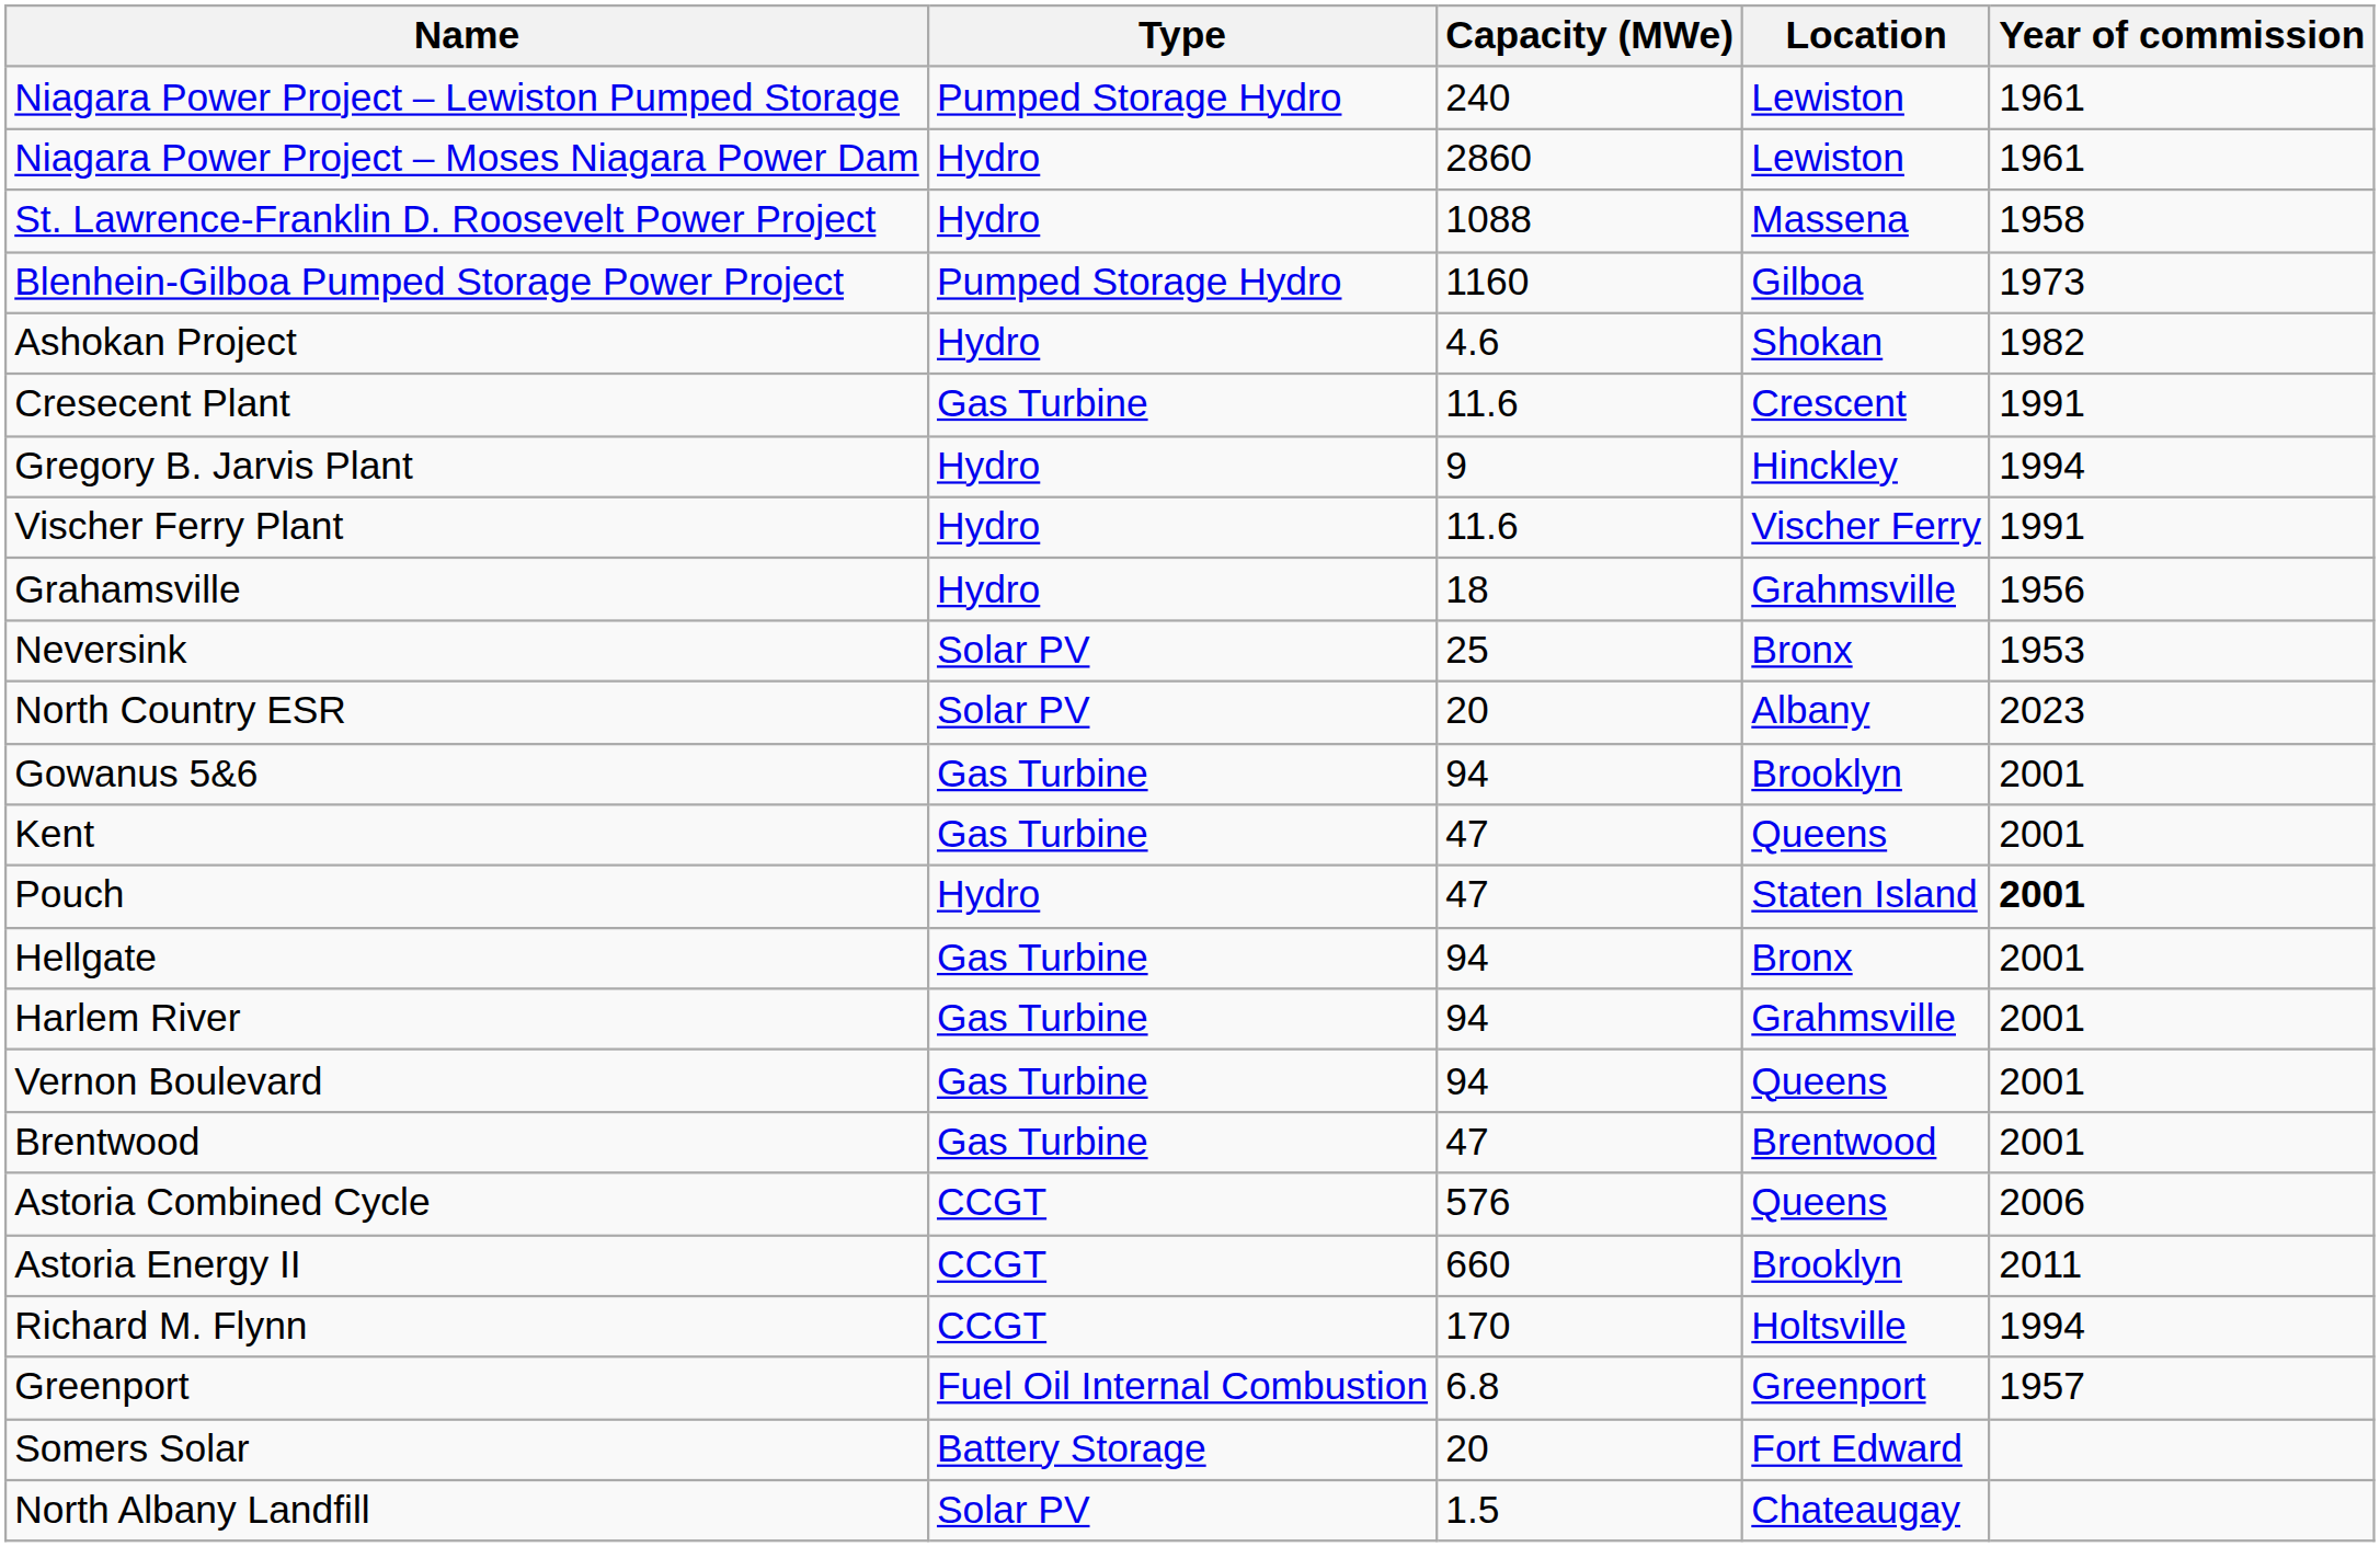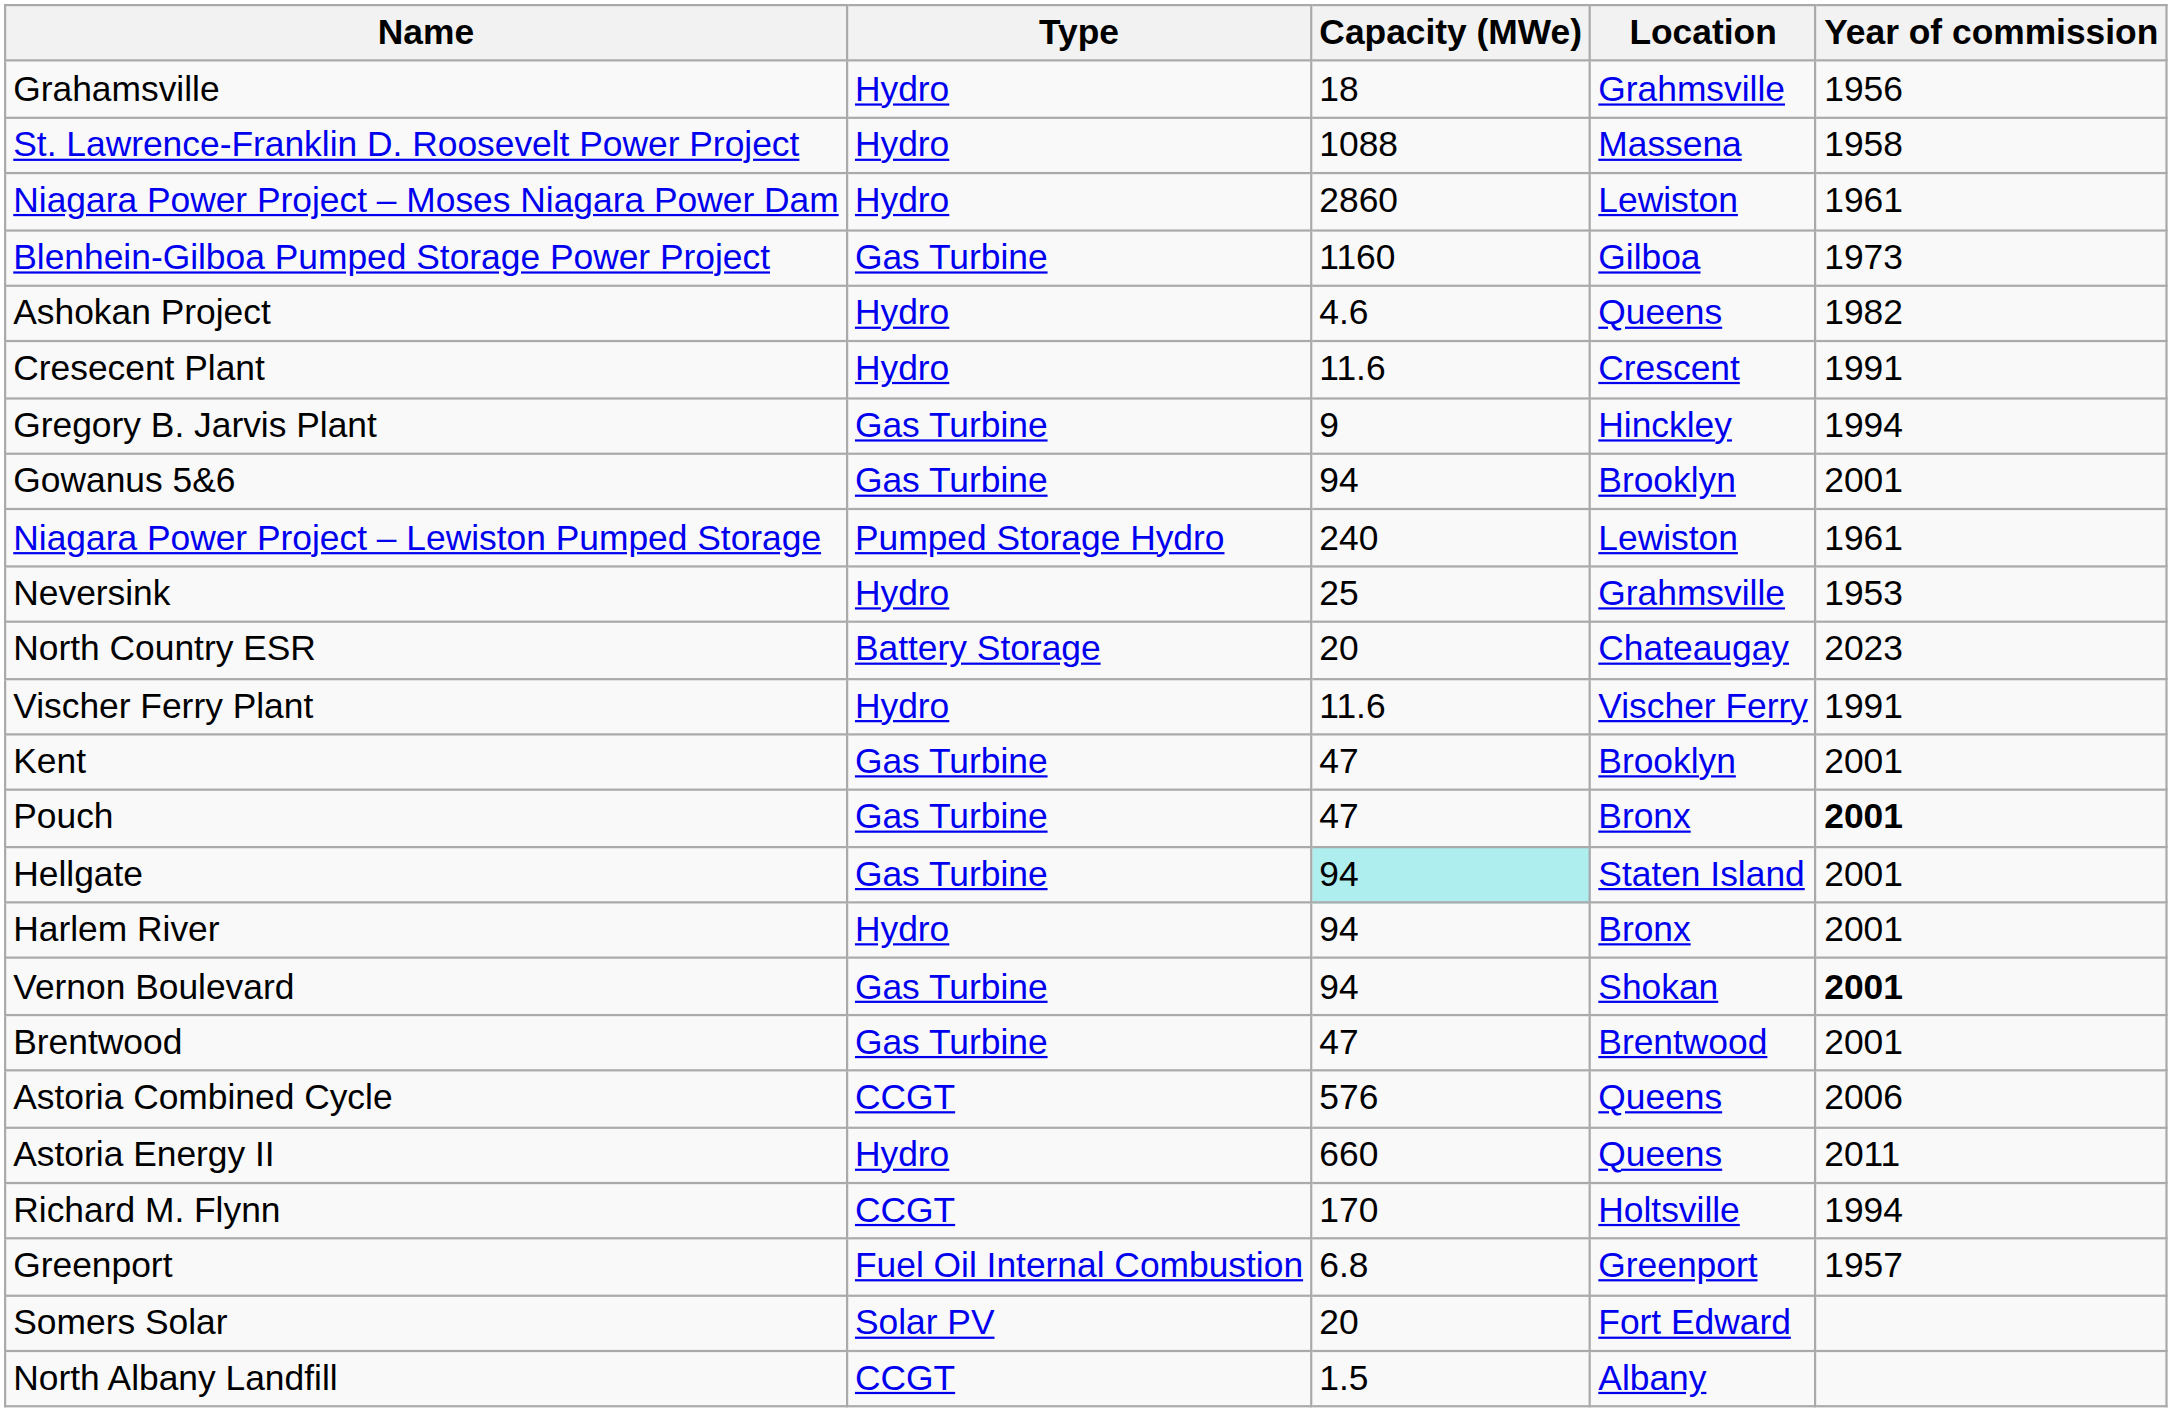rows swapped: Niagara Power Project – Lewiston Pumped Storage <-> Grahamsville
rows swapped: Niagara Power Project – Moses Niagara Power Dam <-> St. Lawrence-Franklin D. Roosevelt Power Project
Blenhein-Gilboa Pumped Storage Power Project | Type: Pumped Storage Hydro -> Gas Turbine
Ashokan Project | Location: Shokan -> Queens
Cresecent Plant | Type: Gas Turbine -> Hydro
Gregory B. Jarvis Plant | Type: Hydro -> Gas Turbine
rows swapped: Vischer Ferry Plant <-> Gowanus 5&6
Neversink | Type: Solar PV -> Hydro
Neversink | Location: Bronx -> Grahmsville
North Country ESR | Type: Solar PV -> Battery Storage
North Country ESR | Location: Albany -> Chateaugay
Kent | Location: Queens -> Brooklyn
Pouch | Type: Hydro -> Gas Turbine
Pouch | Location: Staten Island -> Bronx
Hellgate | Capacity (MWe): no background -> paleturquoise background
Hellgate | Location: Bronx -> Staten Island
Harlem River | Type: Gas Turbine -> Hydro
Harlem River | Location: Grahmsville -> Bronx
Vernon Boulevard | Location: Queens -> Shokan
Vernon Boulevard | Year of commission: normal -> bold
Astoria Energy II | Type: CCGT -> Hydro
Astoria Energy II | Location: Brooklyn -> Queens
Somers Solar | Type: Battery Storage -> Solar PV
North Albany Landfill | Type: Solar PV -> CCGT
North Albany Landfill | Location: Chateaugay -> Albany
